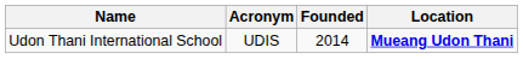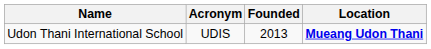Udon Thani International School | Founded: 2014 -> 2013
